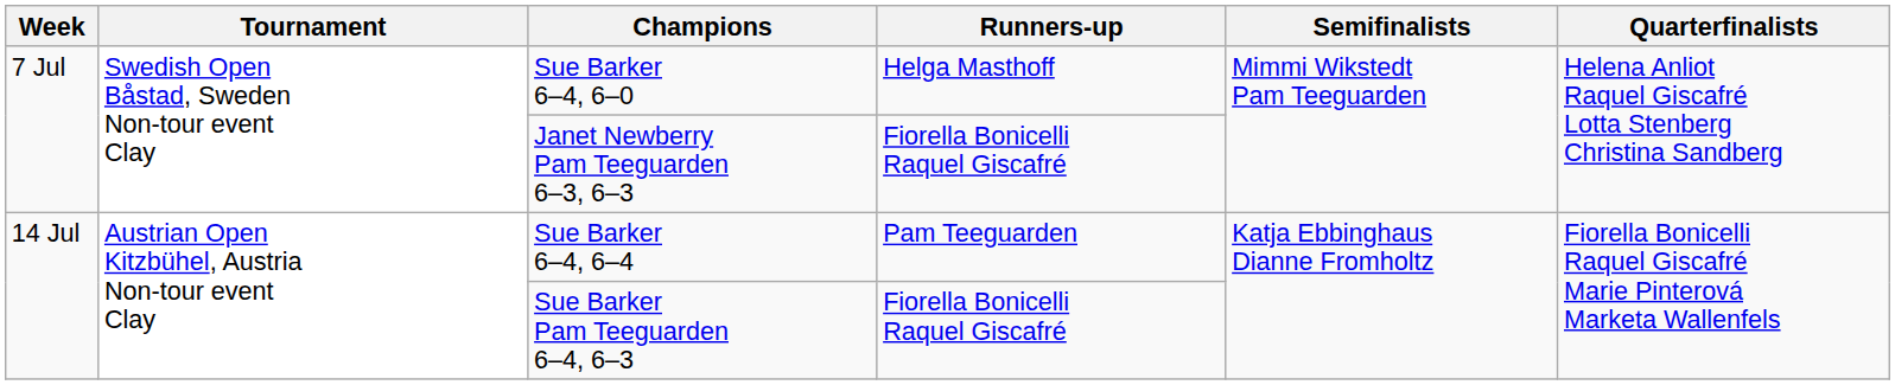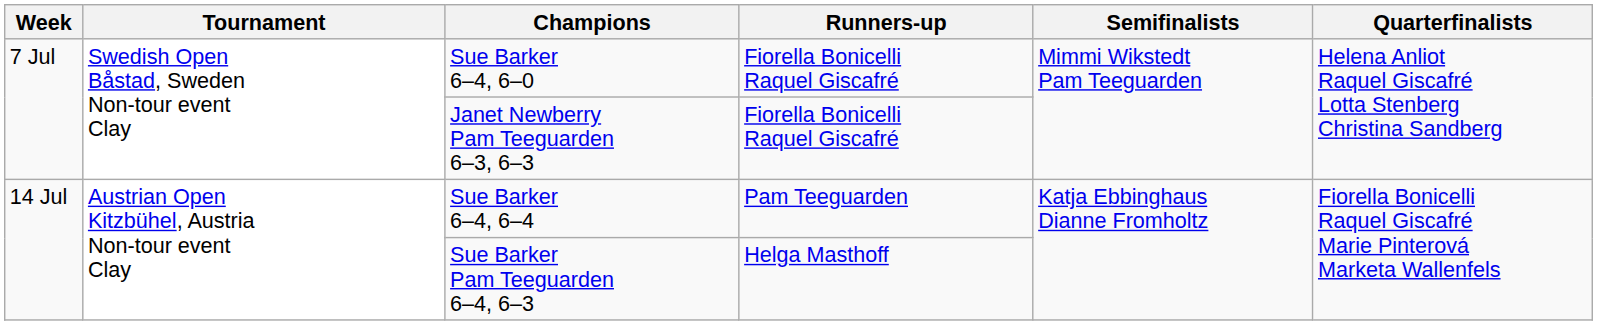Sue Barker 6–4, 6–0 | Runners-up: Helga Masthoff -> Fiorella Bonicelli Raquel Giscafré
Sue Barker Pam Teeguarden 6–4, 6–3 | Runners-up: Fiorella Bonicelli Raquel Giscafré -> Helga Masthoff
